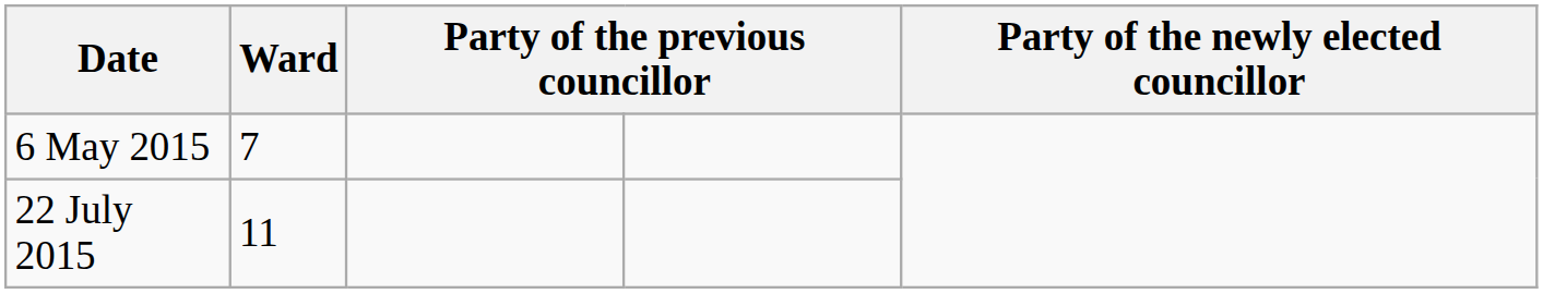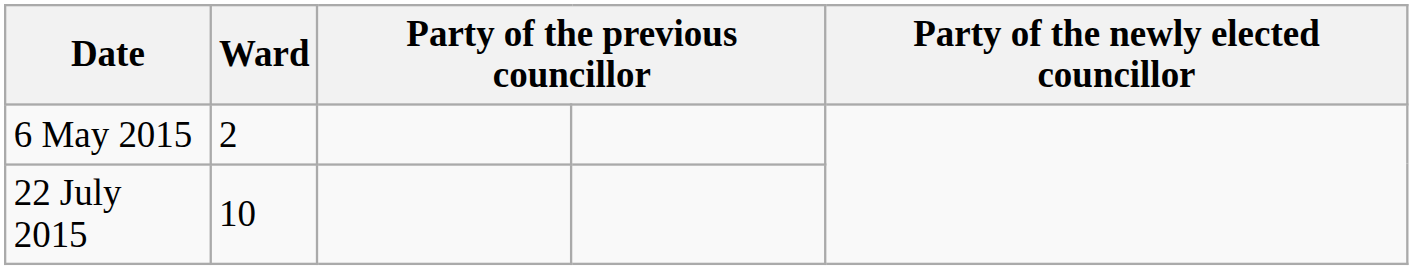6 May 2015 | Ward: 7 -> 2
22 July 2015 | Ward: 11 -> 10
